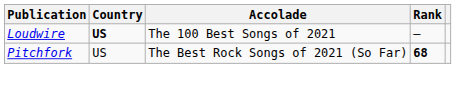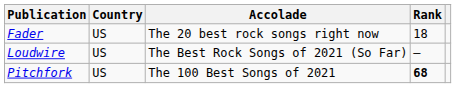+ row: Fader | US | The 20 best rock songs right now | 18
Loudwire | Country: bold -> normal
Loudwire | Accolade: The 100 Best Songs of 2021 -> The Best Rock Songs of 2021 (So Far)
Pitchfork | Accolade: The Best Rock Songs of 2021 (So Far) -> The 100 Best Songs of 2021
